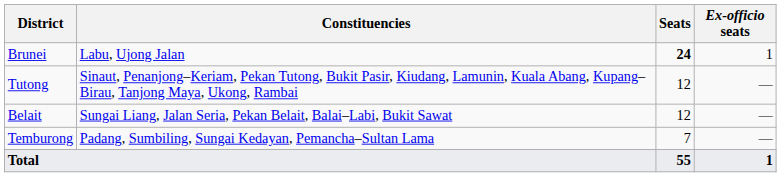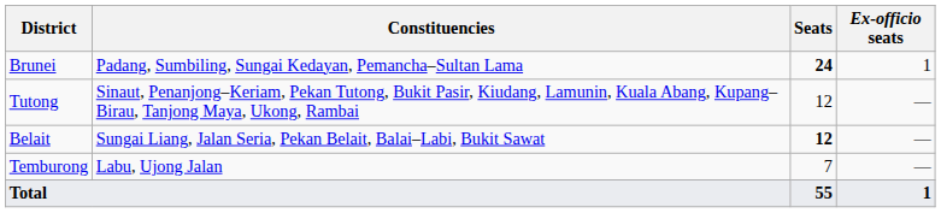Brunei | Constituencies: Labu, Ujong Jalan -> Padang, Sumbiling, Sungai Kedayan, Pemancha–Sultan Lama
Belait | Seats: normal -> bold
Temburong | Constituencies: Padang, Sumbiling, Sungai Kedayan, Pemancha–Sultan Lama -> Labu, Ujong Jalan
